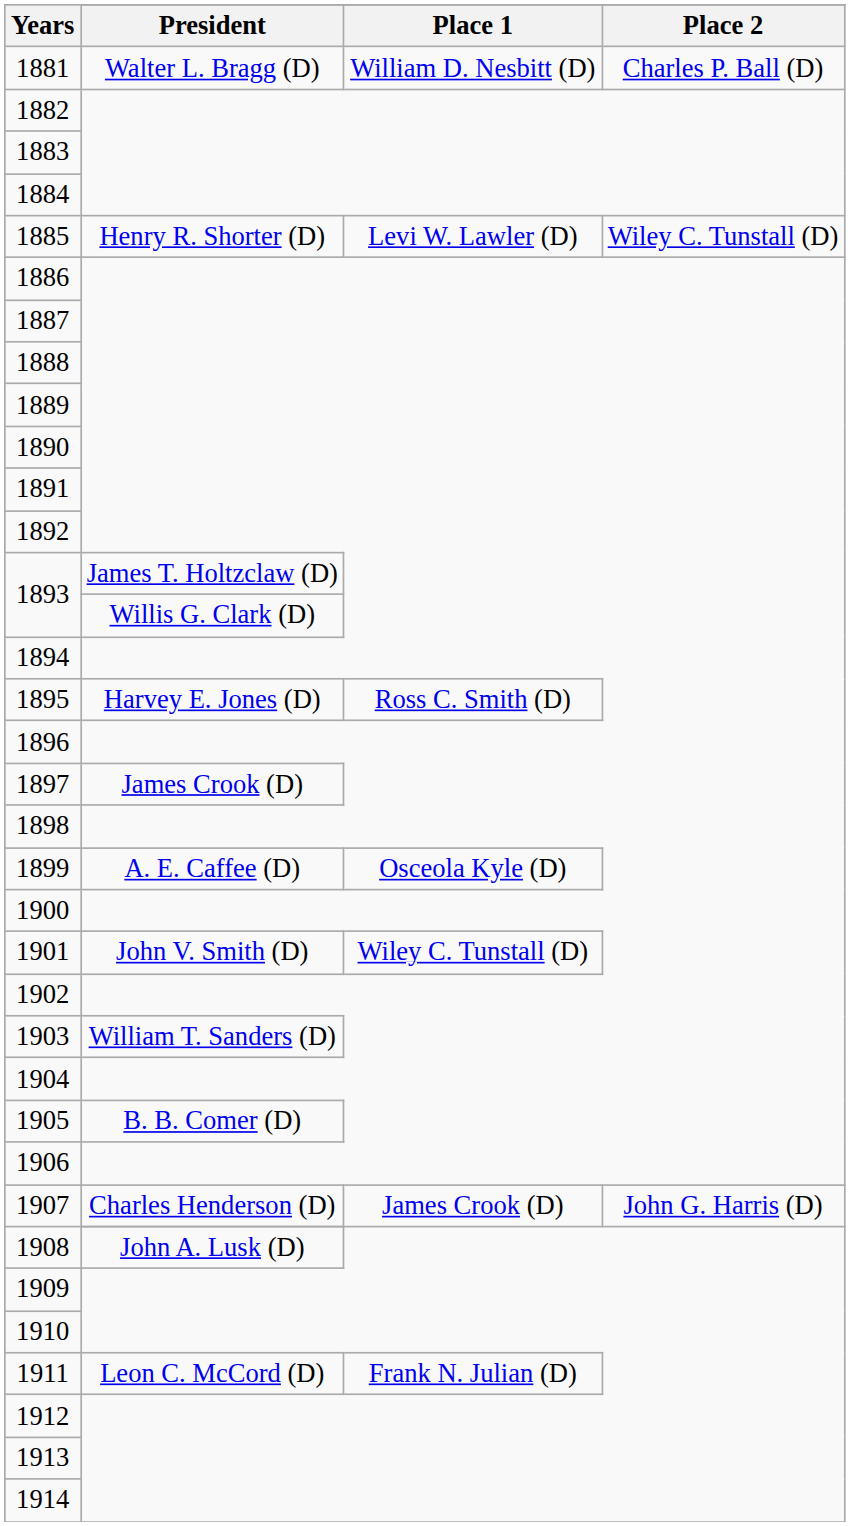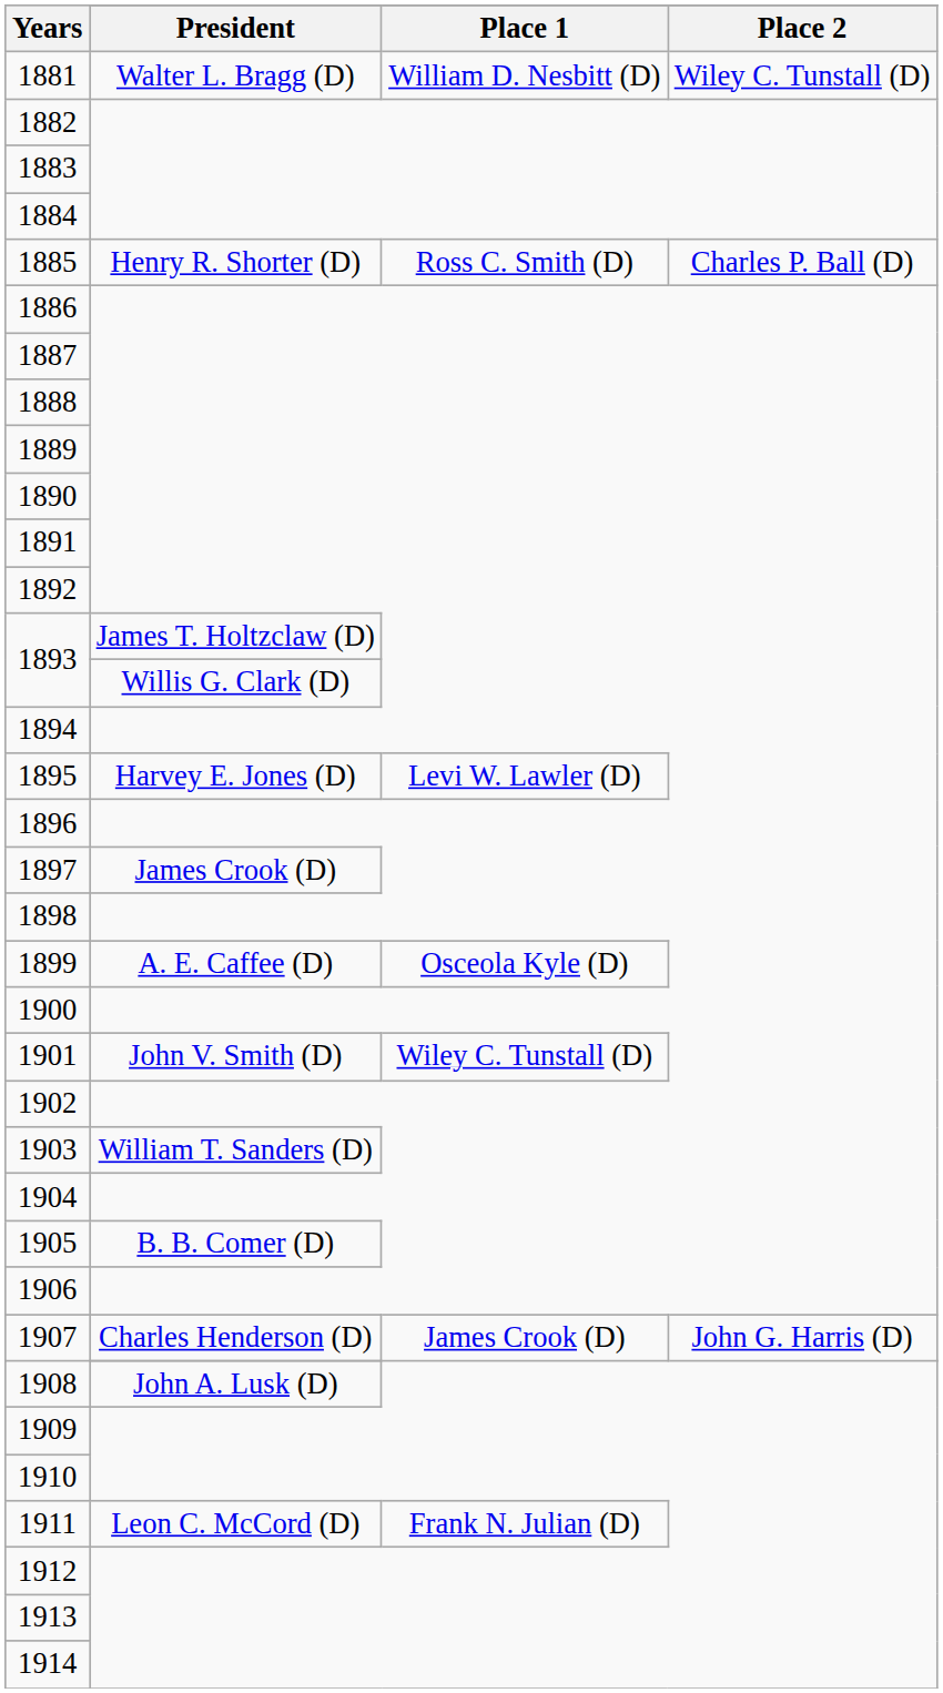1881 | Place 2: Charles P. Ball (D) -> Wiley C. Tunstall (D)
1885 | Place 1: Levi W. Lawler (D) -> Ross C. Smith (D)
1885 | Place 2: Wiley C. Tunstall (D) -> Charles P. Ball (D)
1895 | Place 1: Ross C. Smith (D) -> Levi W. Lawler (D)
